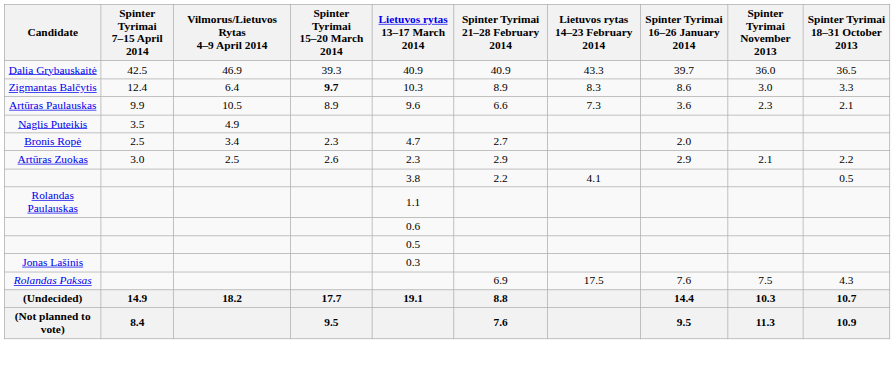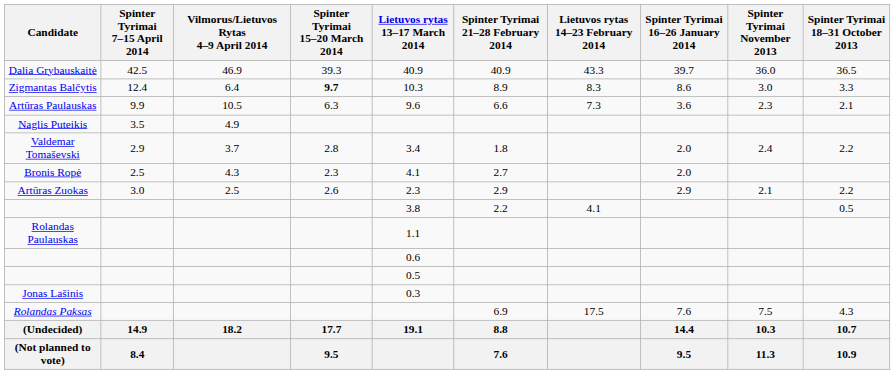Artūras Paulauskas | Spinter Tyrimai 15–20 March 2014: 8.9 -> 6.3
+ row: Valdemar Tomaševski | 2.9 | 3.7 | 2.8 | 3.4 | 1.8 | 2.0 | 2.4 | 2.2
Bronis Ropė | Vilmorus/Lietuvos Rytas 4–9 April 2014: 3.4 -> 4.3
Bronis Ropė | Lietuvos rytas 13–17 March 2014: 4.7 -> 4.1
